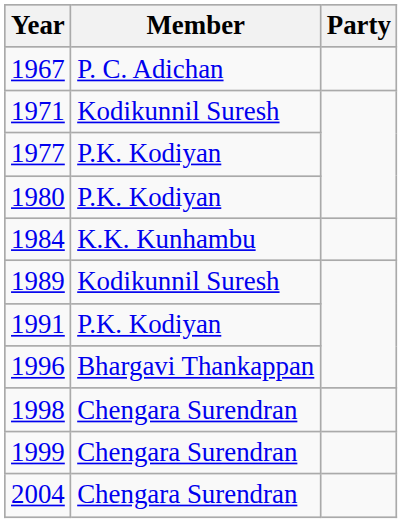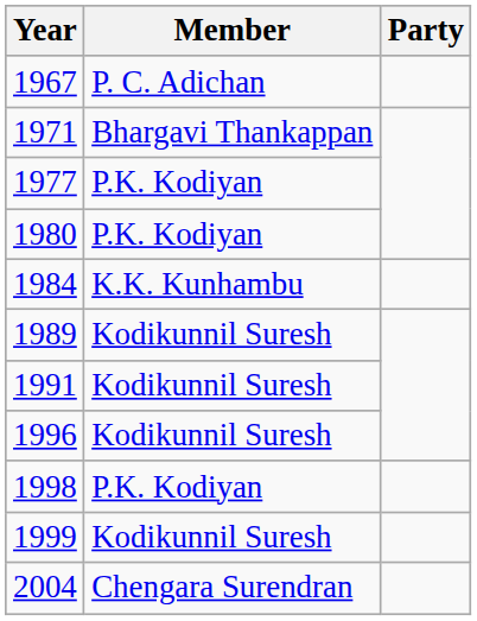1971 | Member: Kodikunnil Suresh -> Bhargavi Thankappan
1991 | Member: P.K. Kodiyan -> Kodikunnil Suresh
1996 | Member: Bhargavi Thankappan -> Kodikunnil Suresh
1998 | Member: Chengara Surendran -> P.K. Kodiyan
1999 | Member: Chengara Surendran -> Kodikunnil Suresh
